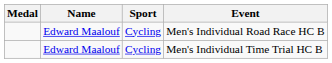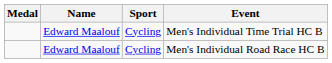rows swapped: Men's Individual Road Race HC B <-> Men's Individual Time Trial HC B
